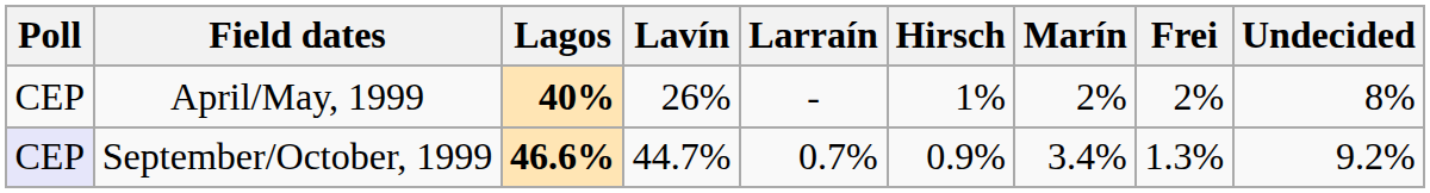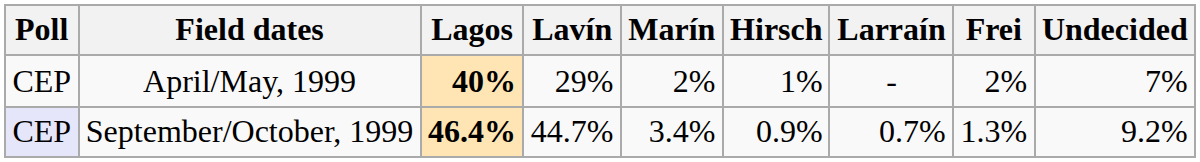columns swapped: Marín <-> Larraín
April/May, 1999 | Lavín: 26% -> 29%
April/May, 1999 | Undecided: 8% -> 7%
September/October, 1999 | Lagos: 46.6% -> 46.4%
